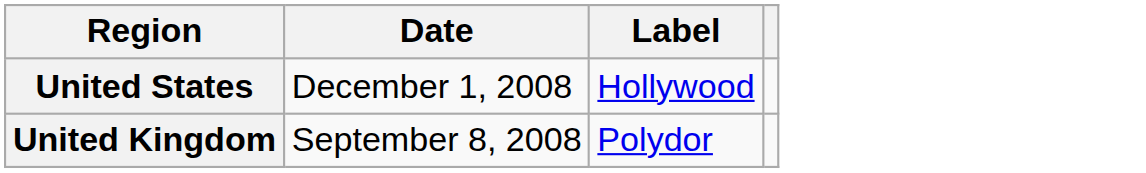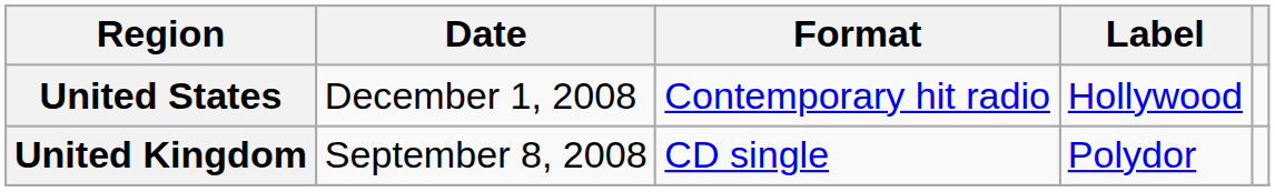+ column: Format | Contemporary hit radio | CD single
